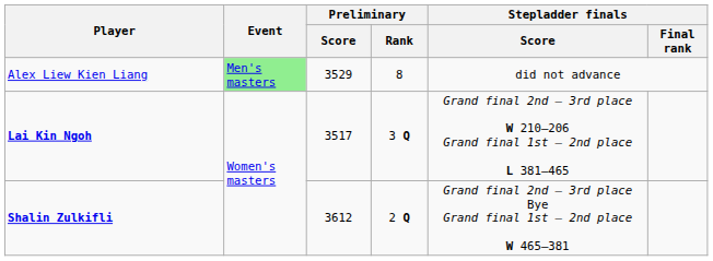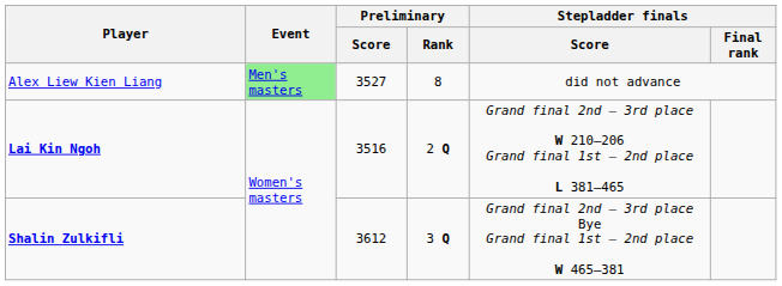Alex Liew Kien Liang | Preliminary / Score: 3529 -> 3527
Lai Kin Ngoh | Preliminary / Score: 3517 -> 3516
Lai Kin Ngoh | Preliminary / Rank: 3 Q -> 2 Q
Shalin Zulkifli | Preliminary / Rank: 2 Q -> 3 Q
